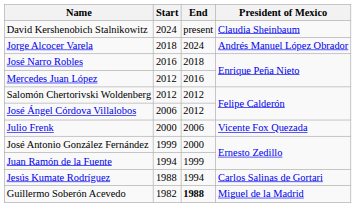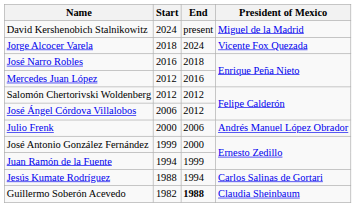David Kershenobich Stalnikowitz | President of Mexico: Claudia Sheinbaum -> Miguel de la Madrid
Jorge Alcocer Varela | President of Mexico: Andrés Manuel López Obrador -> Vicente Fox Quezada
Julio Frenk | President of Mexico: Vicente Fox Quezada -> Andrés Manuel López Obrador
Guillermo Soberón Acevedo | President of Mexico: Miguel de la Madrid -> Claudia Sheinbaum
